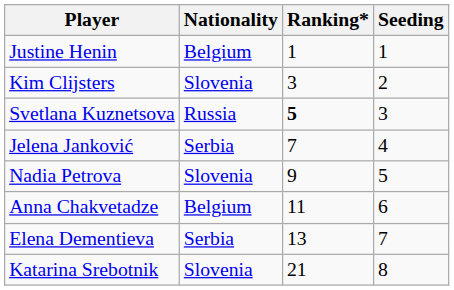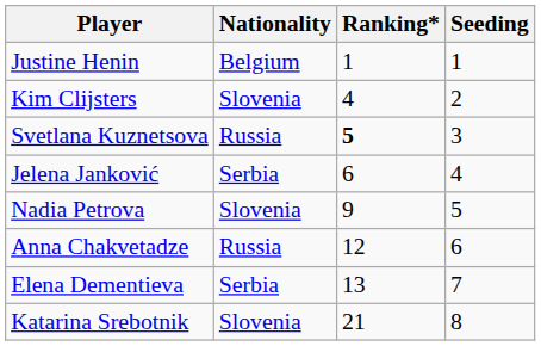Kim Clijsters | Ranking*: 3 -> 4
Jelena Janković | Ranking*: 7 -> 6
Anna Chakvetadze | Nationality: Belgium -> Russia
Anna Chakvetadze | Ranking*: 11 -> 12
